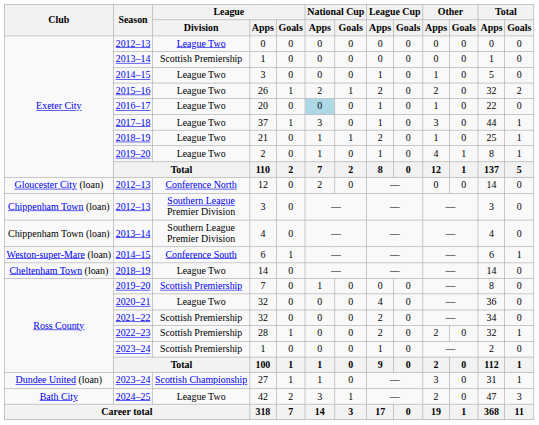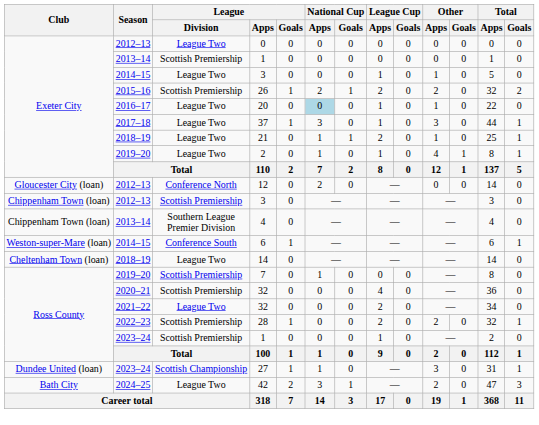26 | League / Division: League Two -> Scottish Premiership
2012–13 / 3 | League / Division: Southern League Premier Division -> Scottish Premiership
2020–21 / 32 | League / Division: League Two -> Scottish Premiership
2021–22 / 32 | League / Division: Scottish Premiership -> League Two
